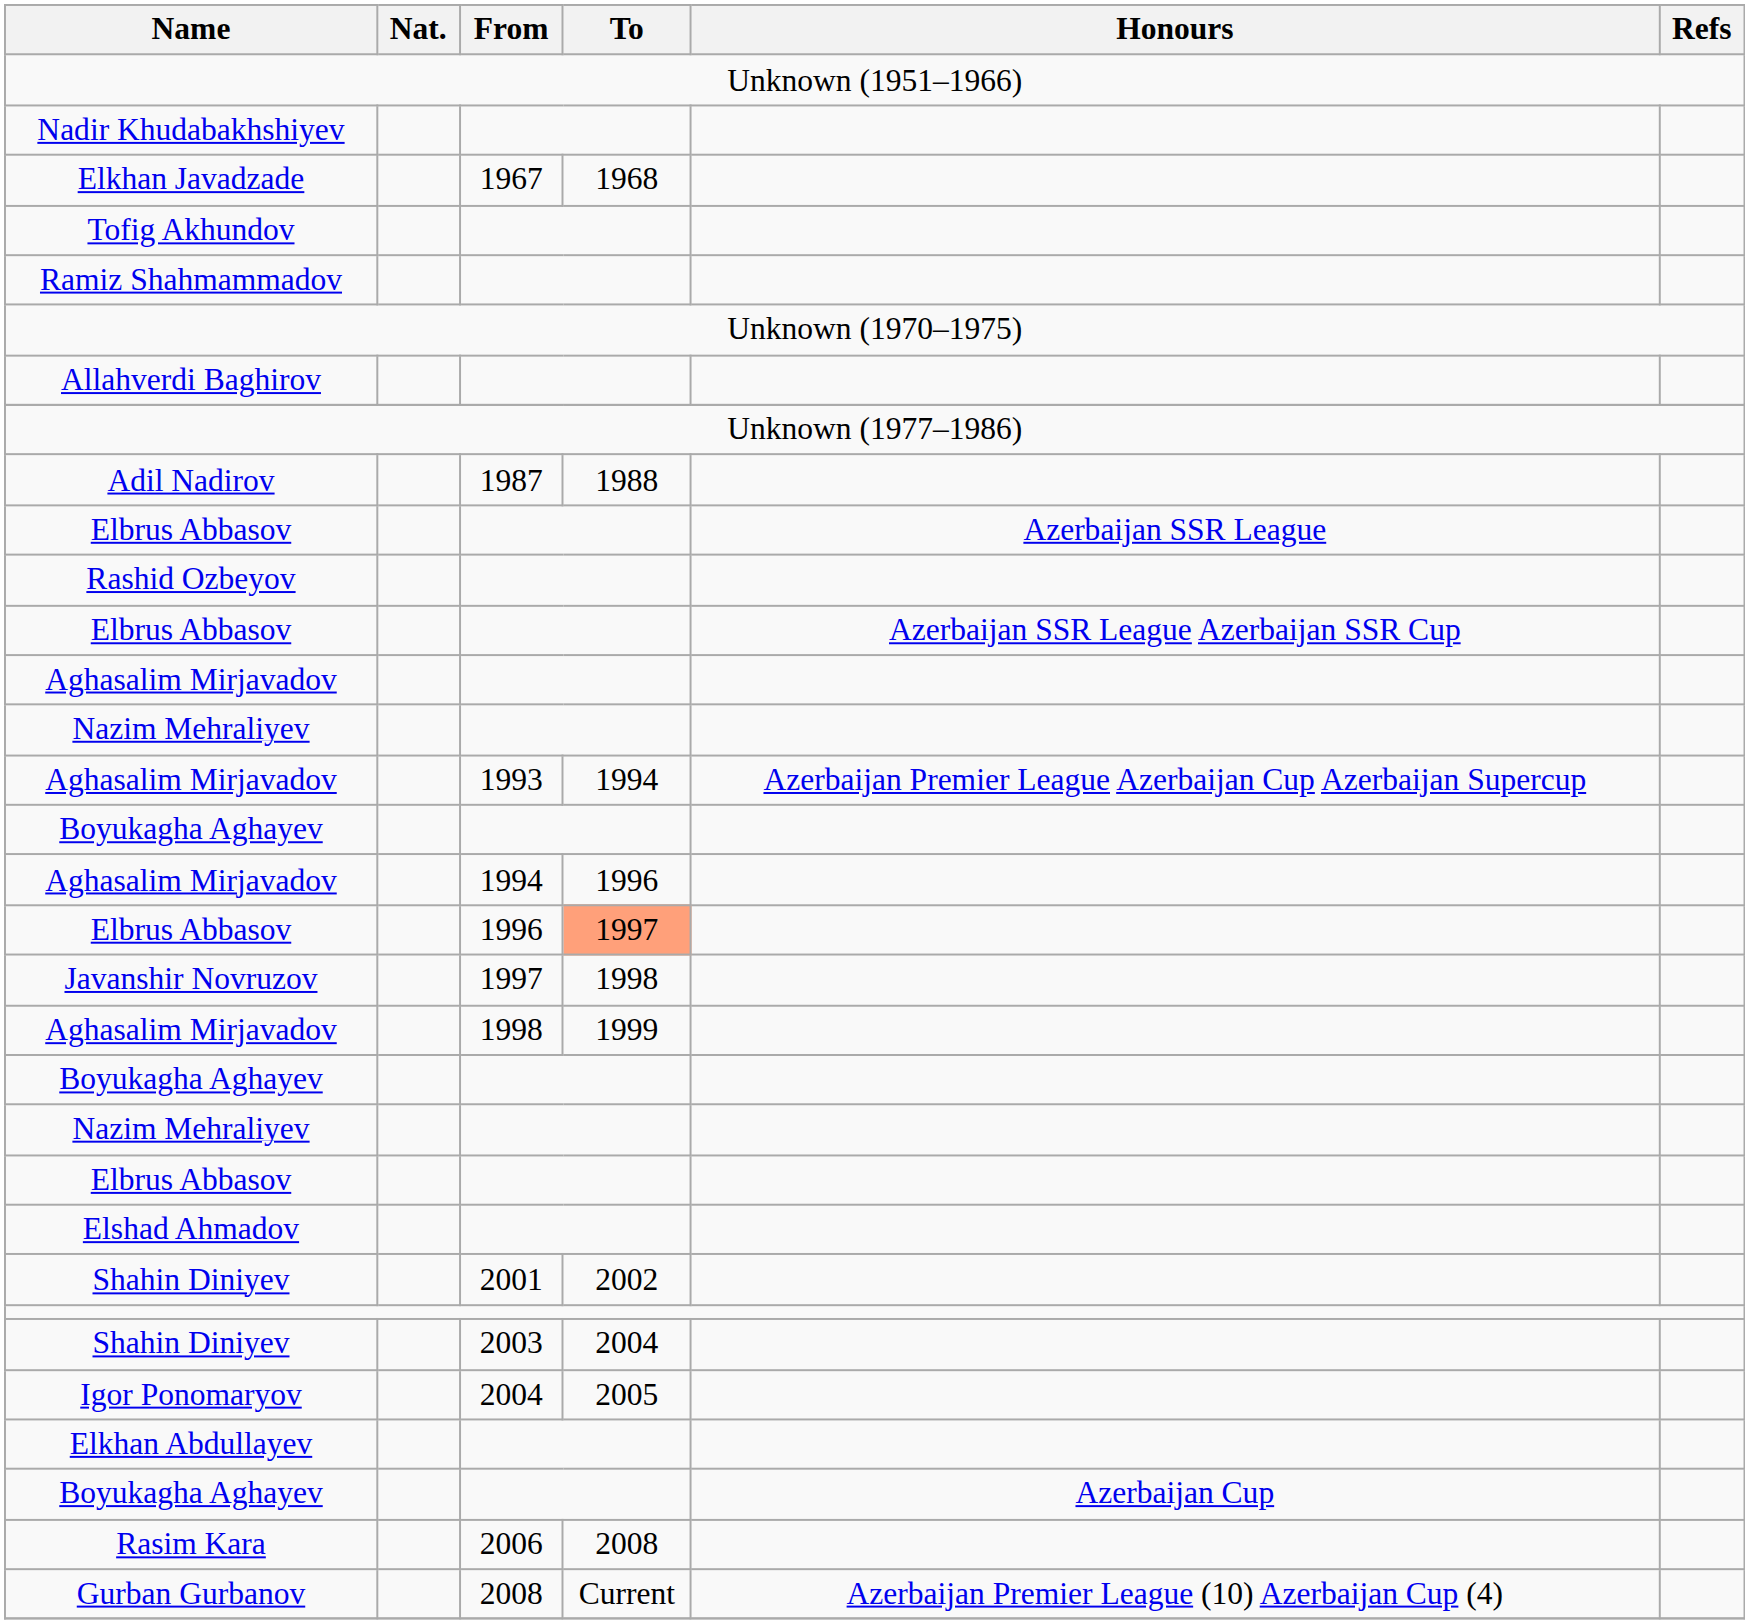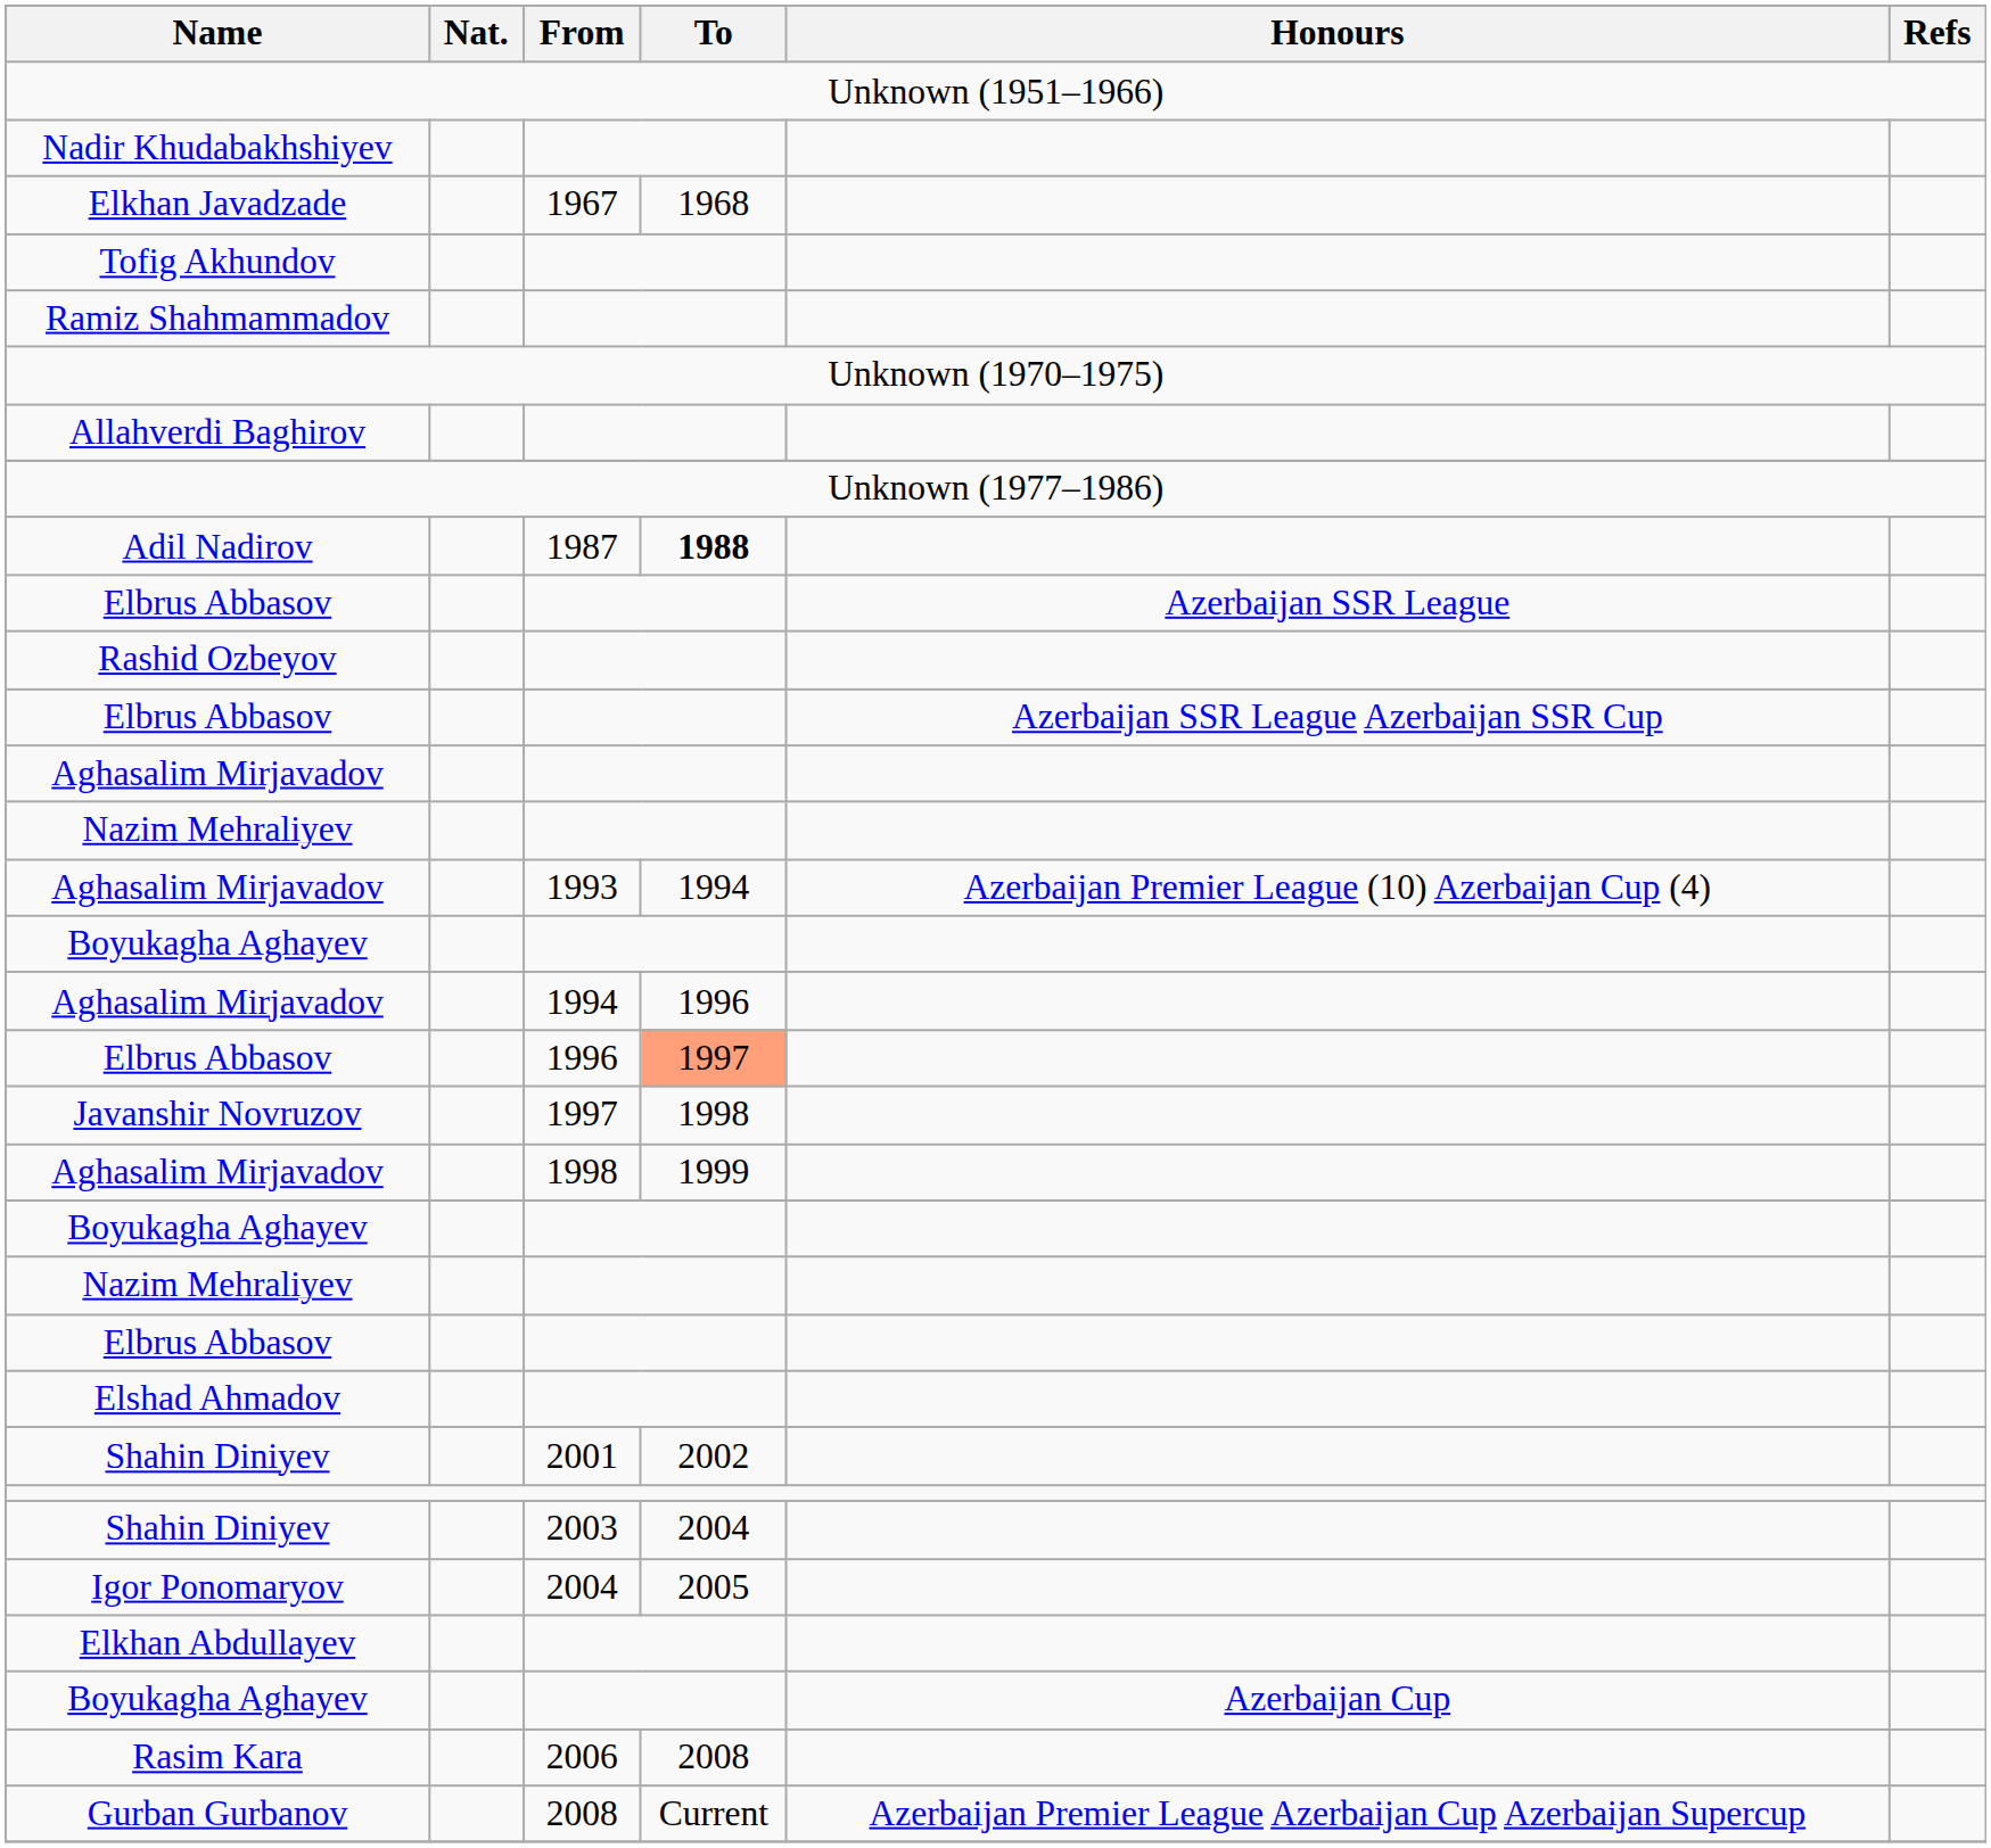Adil Nadirov | To: normal -> bold
Aghasalim Mirjavadov / 1993 | Honours: Azerbaijan Premier League Azerbaijan Cup Azerbaijan Supercup -> Azerbaijan Premier League (10) Azerbaijan Cup (4)
Gurban Gurbanov | Honours: Azerbaijan Premier League (10) Azerbaijan Cup (4) -> Azerbaijan Premier League Azerbaijan Cup Azerbaijan Supercup
